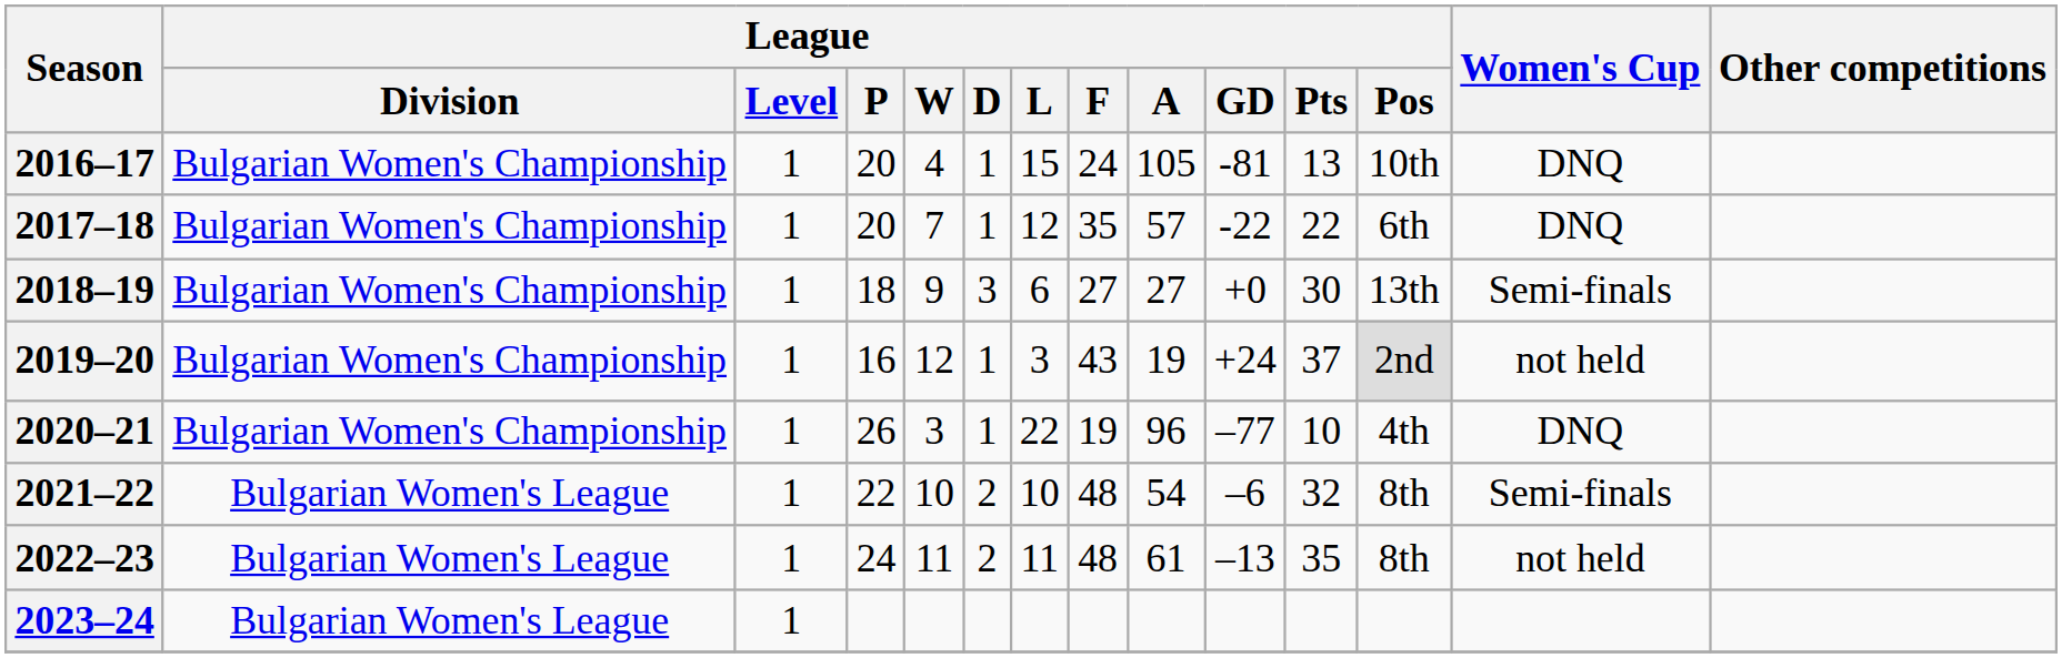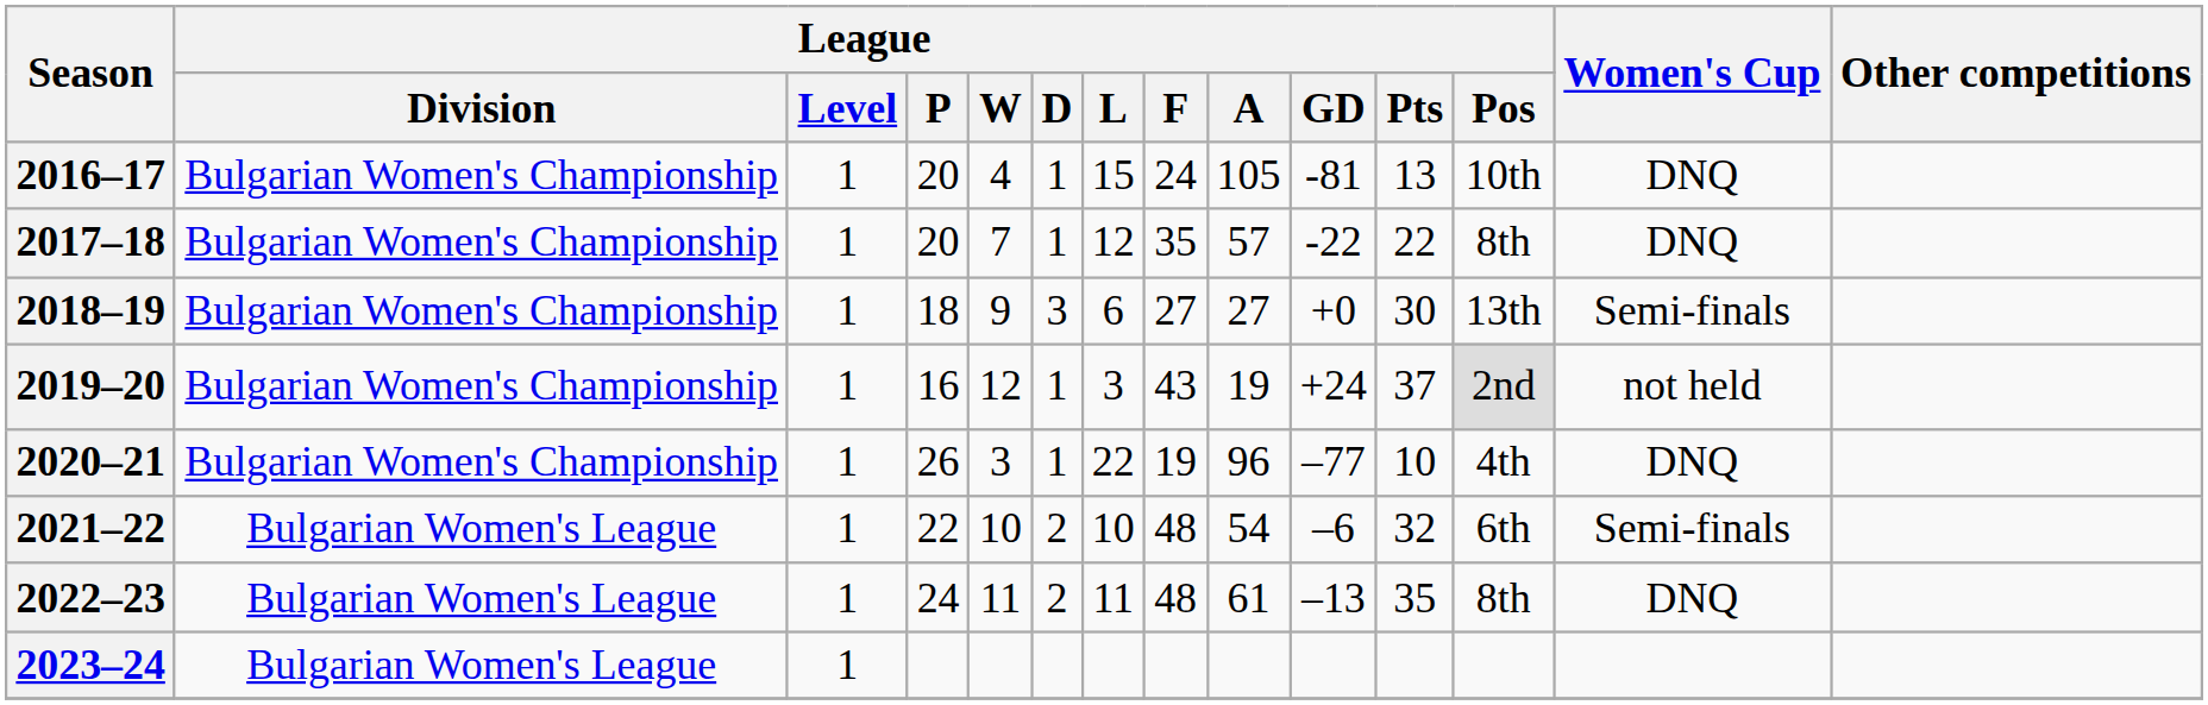2017–18 | League / Pos: 6th -> 8th
2021–22 | League / Pos: 8th -> 6th
2022–23 | Women's Cup: not held -> DNQ
